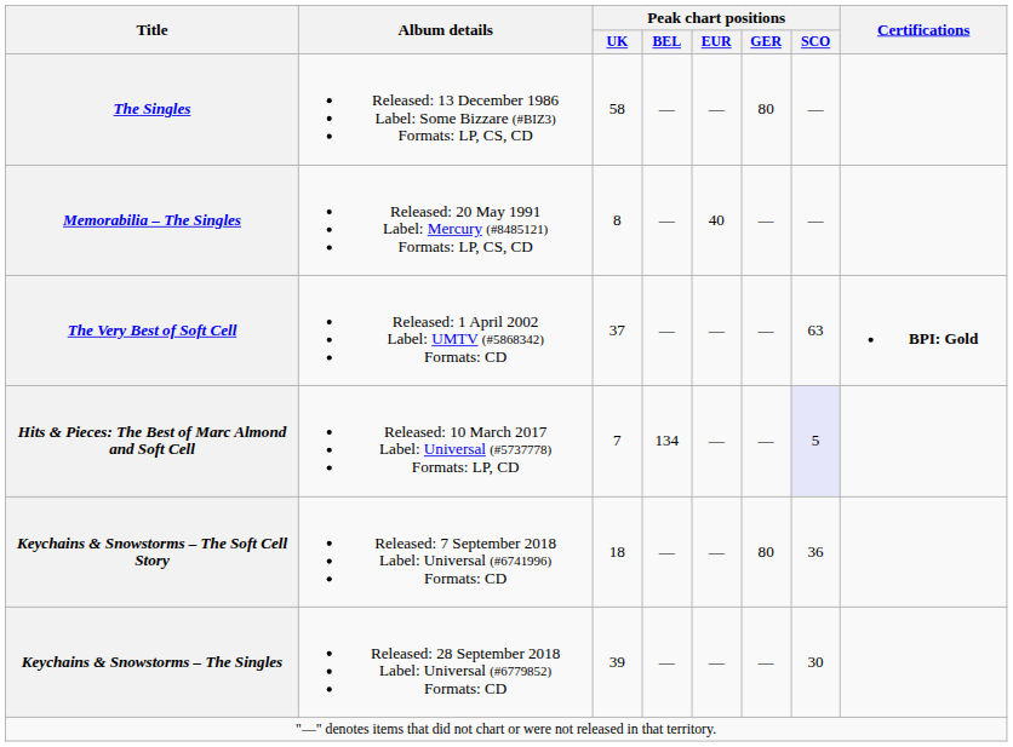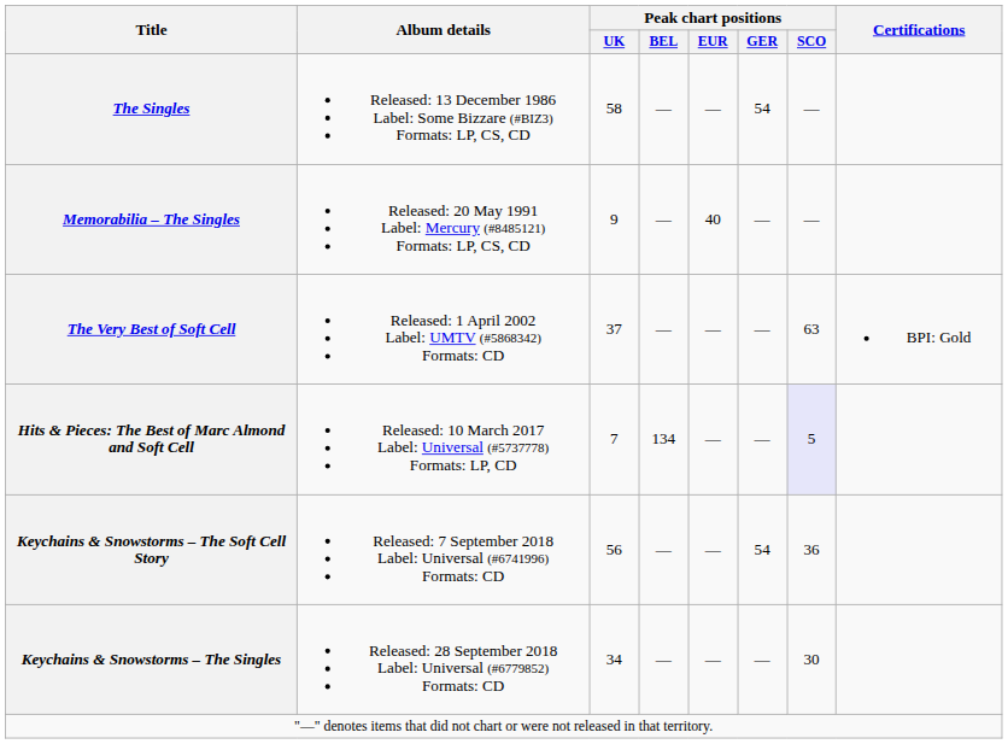The Singles | Peak chart positions / GER: 80 -> 54
Memorabilia – The Singles | Peak chart positions / UK: 8 -> 9
The Very Best of Soft Cell | Certifications: bold -> normal
Keychains & Snowstorms – The Soft Cell Story | Peak chart positions / UK: 18 -> 56
Keychains & Snowstorms – The Soft Cell Story | Peak chart positions / GER: 80 -> 54
Keychains & Snowstorms – The Singles | Peak chart positions / UK: 39 -> 34
